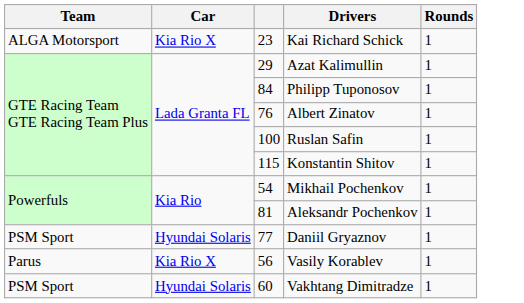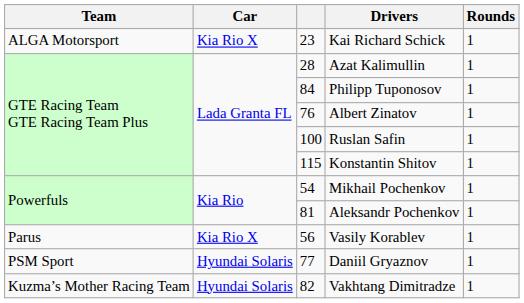Azat Kalimullin | column 3: 29 -> 28
rows swapped: Vasily Korablev <-> Daniil Gryaznov
Vakhtang Dimitradze | Team: PSM Sport -> Kuzma’s Mother Racing Team
Vakhtang Dimitradze | column 3: 60 -> 82
